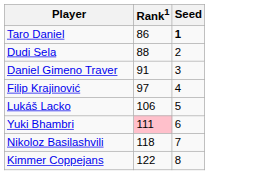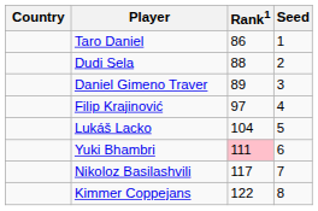+ column: Country
Taro Daniel | Seed: bold -> normal
Daniel Gimeno Traver | Rank1: 91 -> 89
Lukáš Lacko | Rank1: 106 -> 104
Nikoloz Basilashvili | Rank1: 118 -> 117
